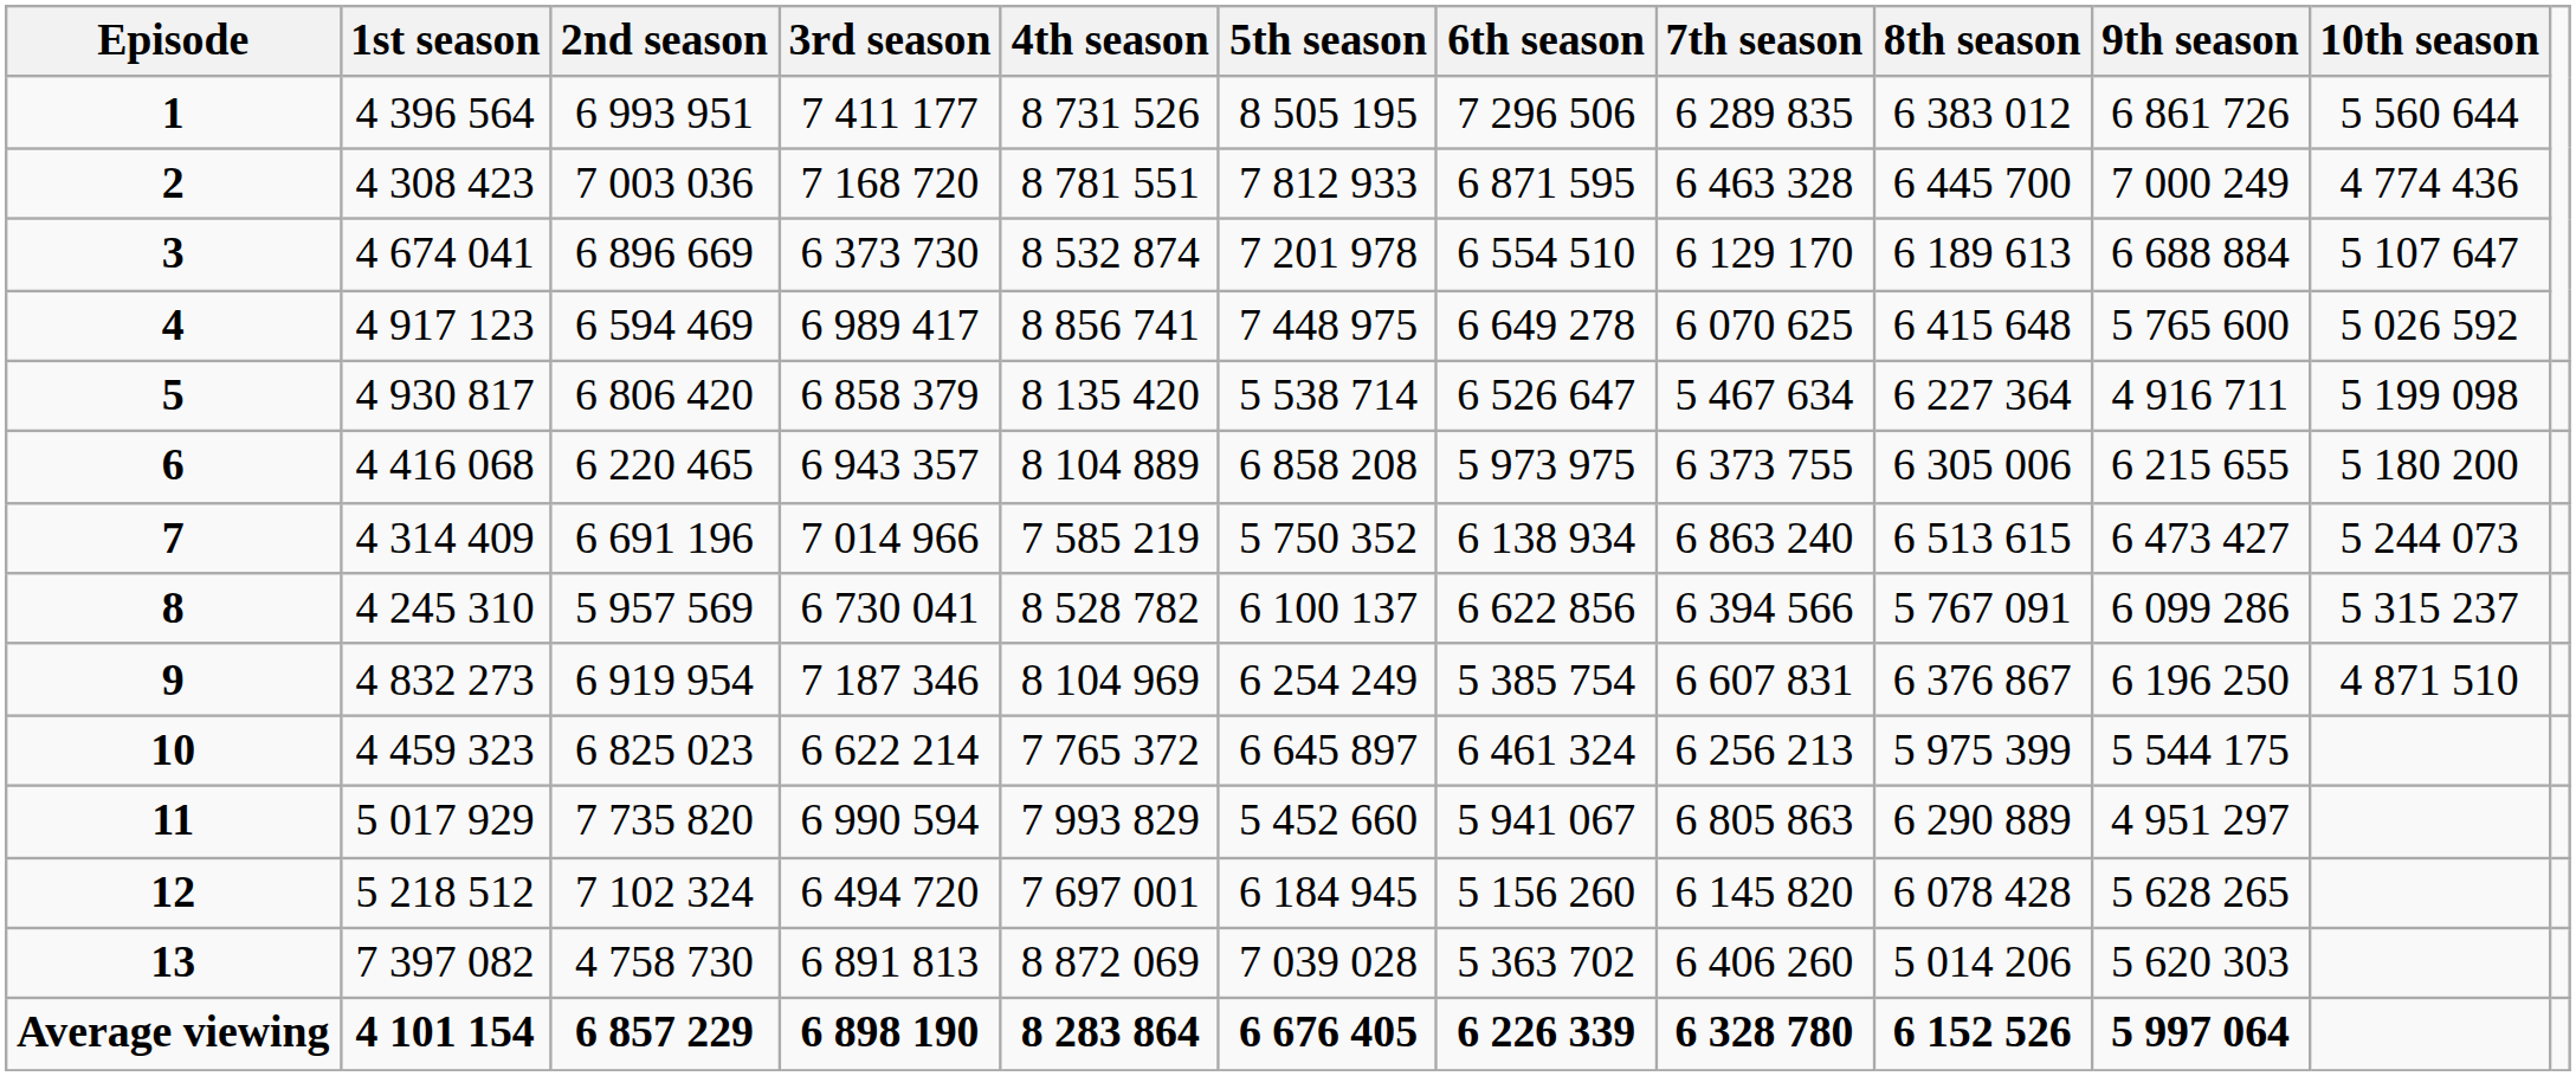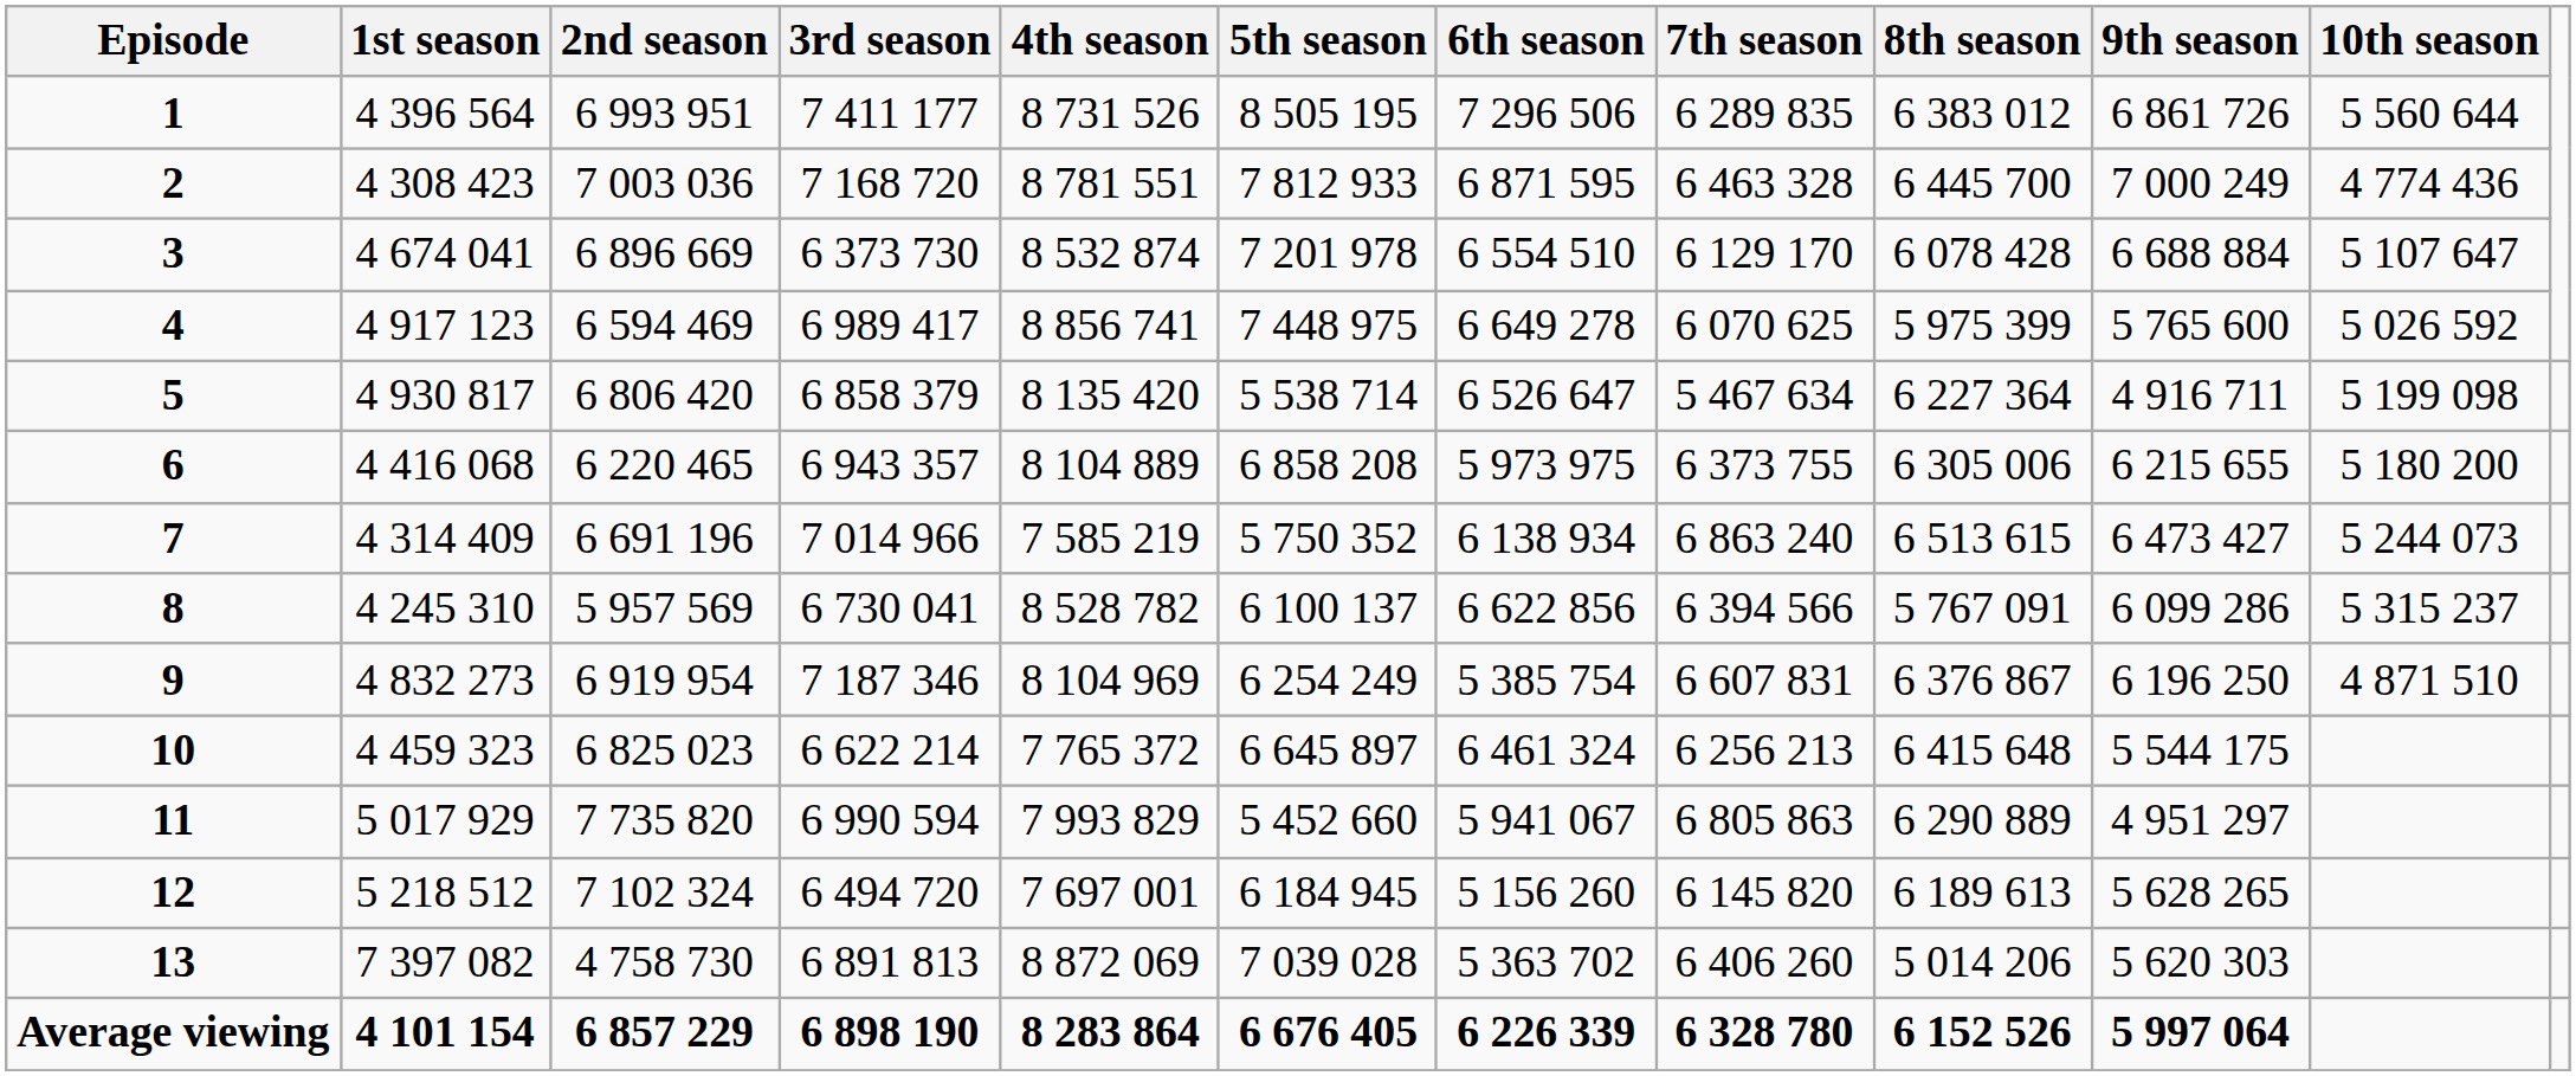3 | 8th season: 6 189 613 -> 6 078 428
4 | 8th season: 6 415 648 -> 5 975 399
10 | 8th season: 5 975 399 -> 6 415 648
12 | 8th season: 6 078 428 -> 6 189 613
